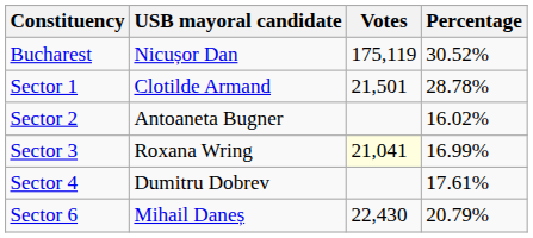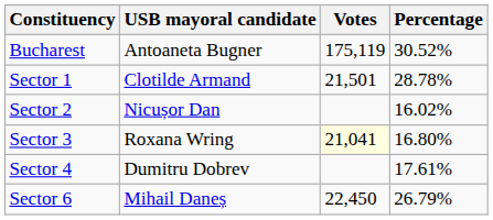Bucharest | USB mayoral candidate: Nicușor Dan -> Antoaneta Bugner
Sector 2 | USB mayoral candidate: Antoaneta Bugner -> Nicușor Dan
Sector 3 | Percentage: 16.99% -> 16.80%
Sector 6 | Votes: 22,430 -> 22,450
Sector 6 | Percentage: 20.79% -> 26.79%
